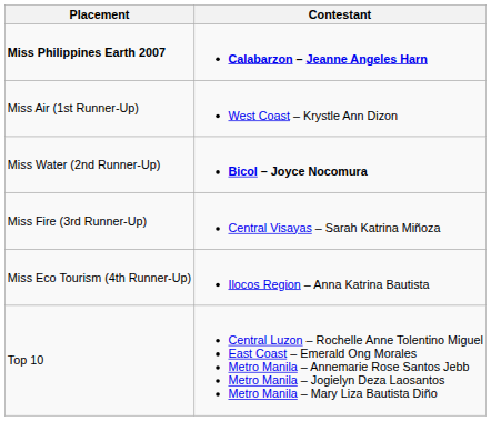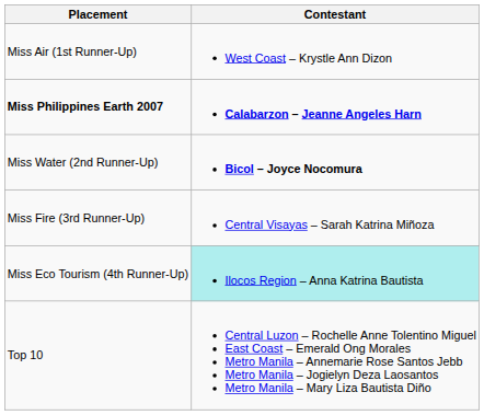rows swapped: Miss Philippines Earth 2007 <-> Miss Air (1st Runner-Up)
Miss Eco Tourism (4th Runner-Up) | Contestant: no background -> paleturquoise background
